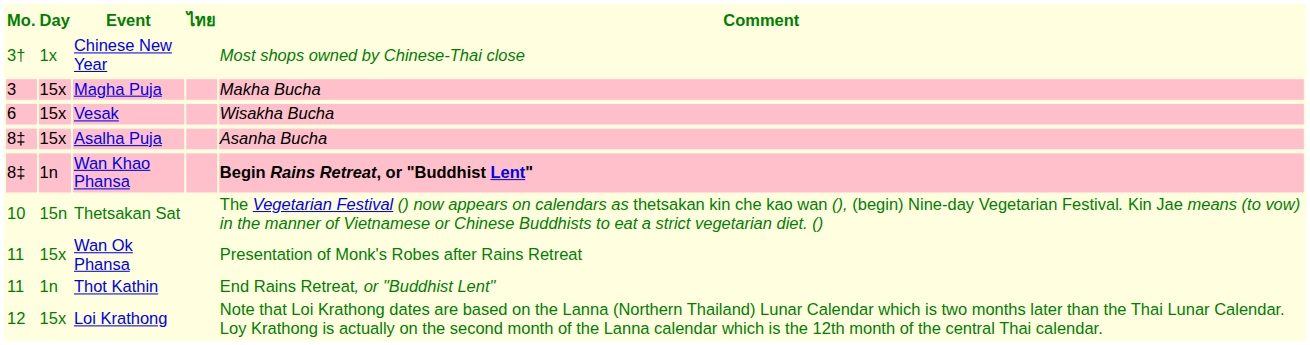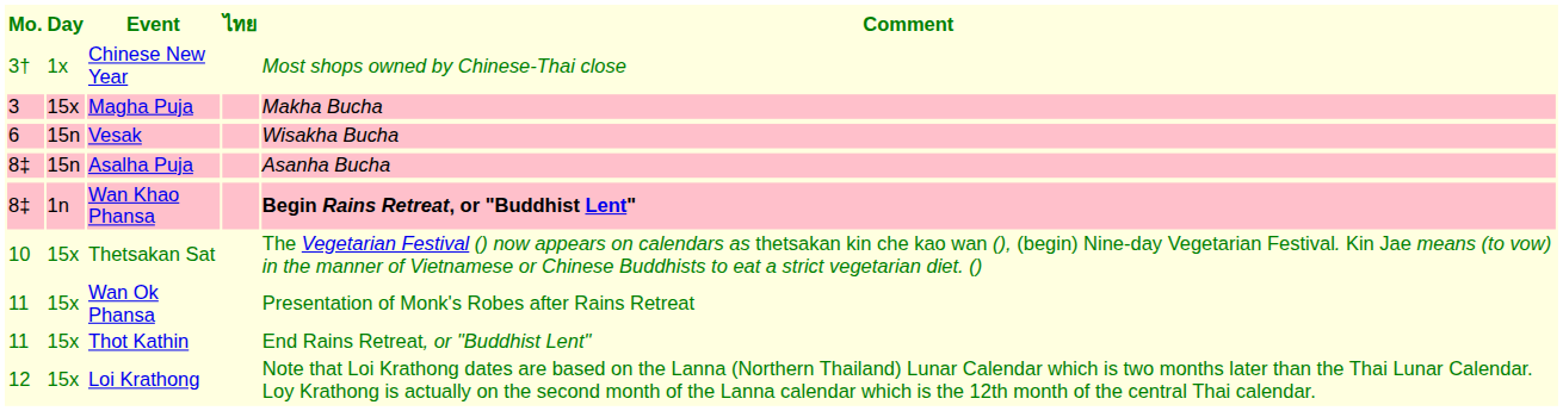Vesak | Day: 15x -> 15n
Asalha Puja | Day: 15x -> 15n
Thetsakan Sat | Day: 15n -> 15x
Thot Kathin | Day: 1n -> 15x
